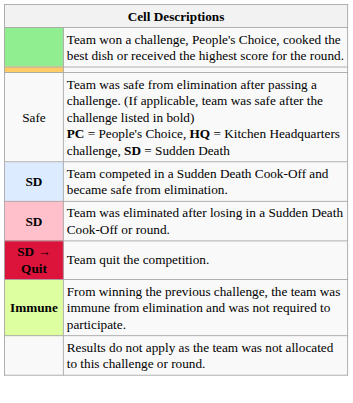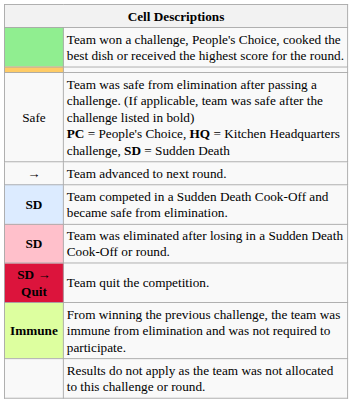+ row: → | Team advanced to next round.
